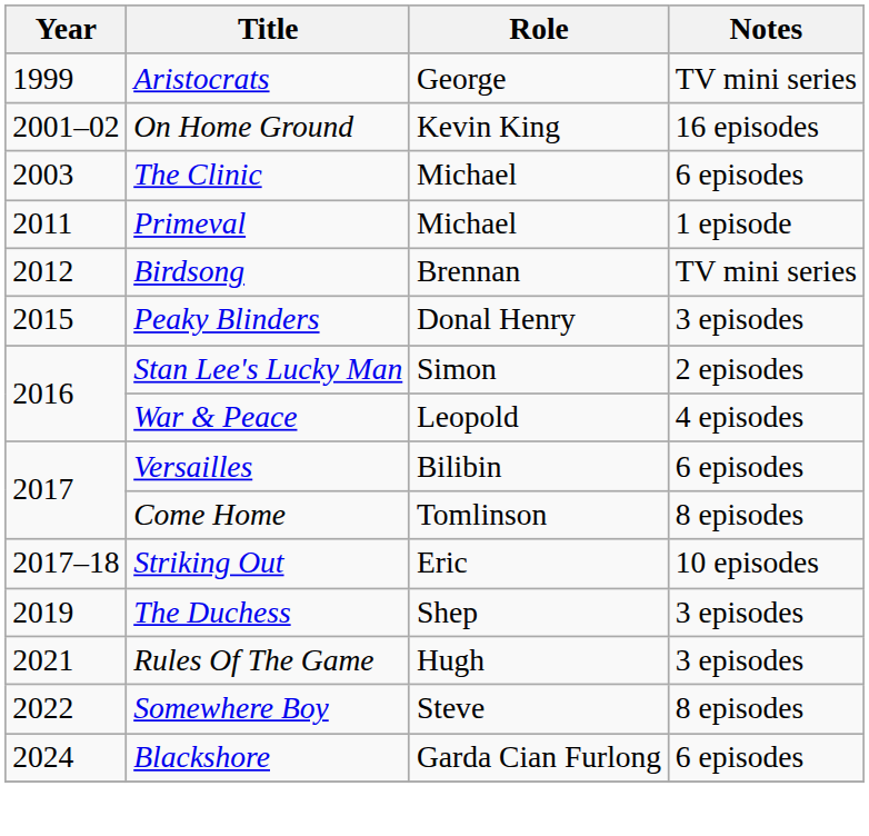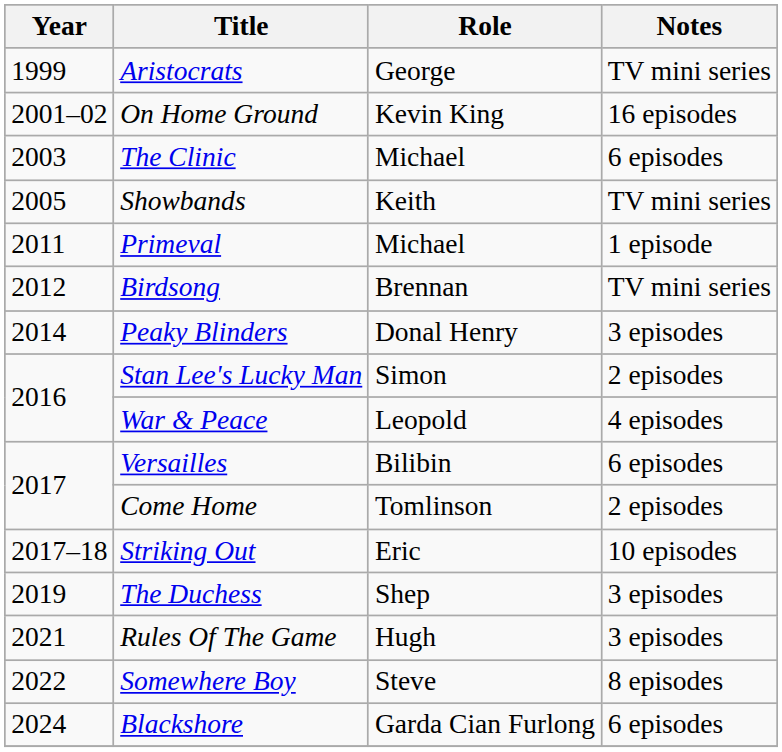+ row: 2005 | Showbands | Keith | TV mini series
Peaky Blinders | Year: 2015 -> 2014
Come Home | Notes: 8 episodes -> 2 episodes
